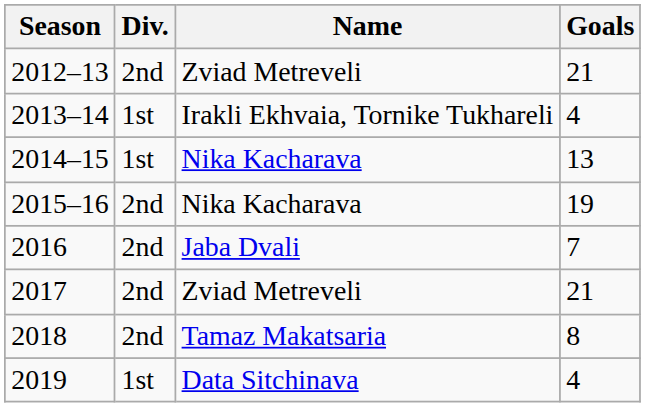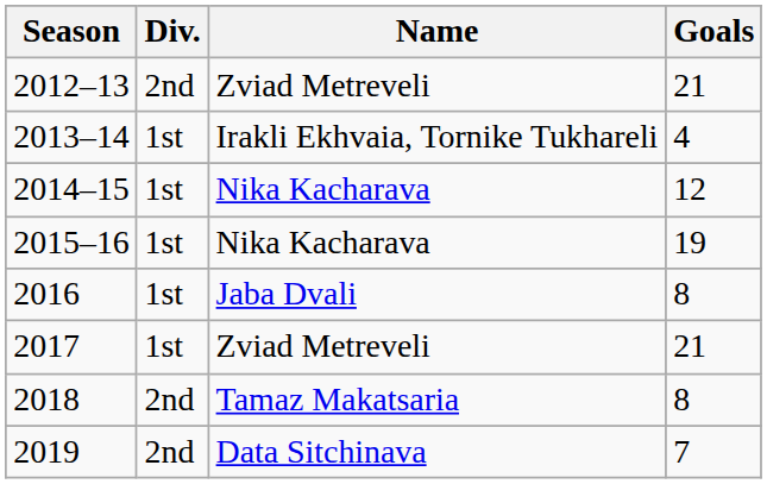2014–15 | Goals: 13 -> 12
2015–16 | Div.: 2nd -> 1st
2016 | Div.: 2nd -> 1st
2016 | Goals: 7 -> 8
2017 | Div.: 2nd -> 1st
2019 | Div.: 1st -> 2nd
2019 | Goals: 4 -> 7
